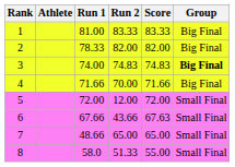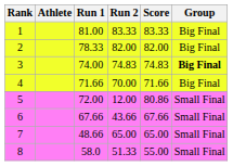5 | Score: 72.00 -> 80.86
6 | Score: 67.63 -> 67.66
